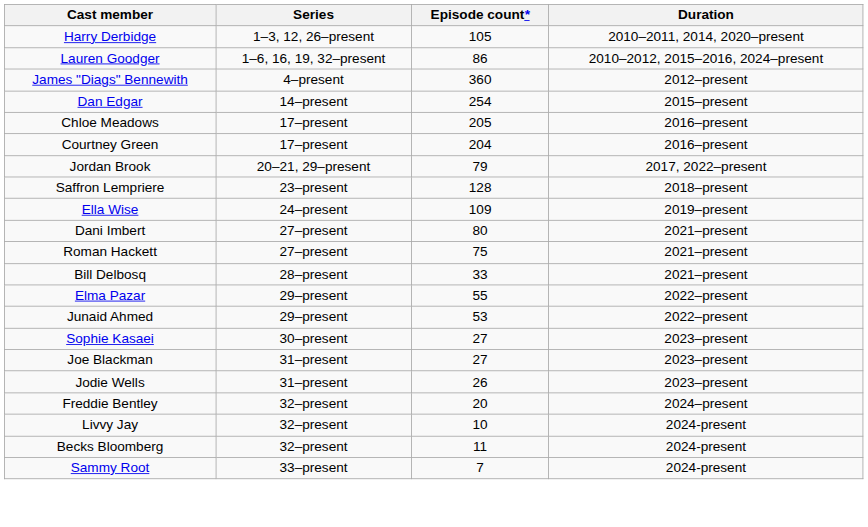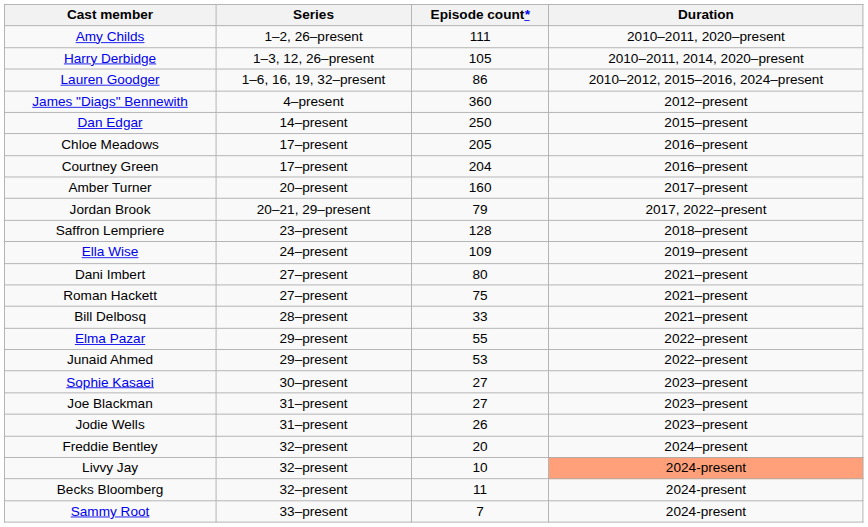+ row: Amy Childs | 1–2, 26–present | 111 | 2010–2011, 2020–present
Dan Edgar | Episode count*: 254 -> 250
+ row: Amber Turner | 20–present | 160 | 2017–present
Livvy Jay | Duration: no background -> lightsalmon background
